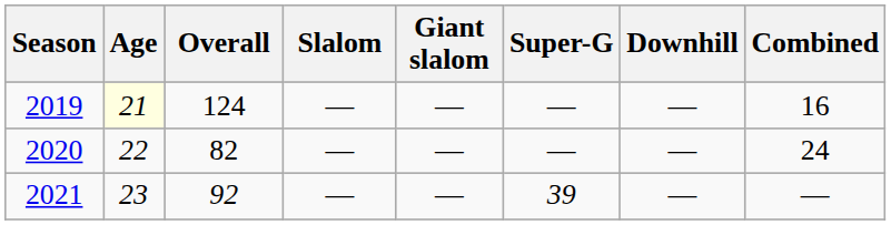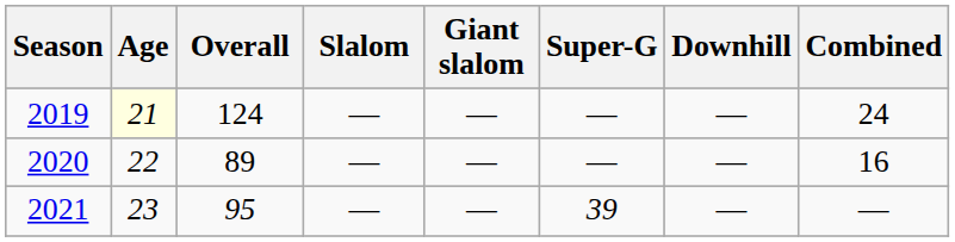2019 | Combined: 16 -> 24
2020 | Overall: 82 -> 89
2020 | Combined: 24 -> 16
2021 | Overall: 92 -> 95
